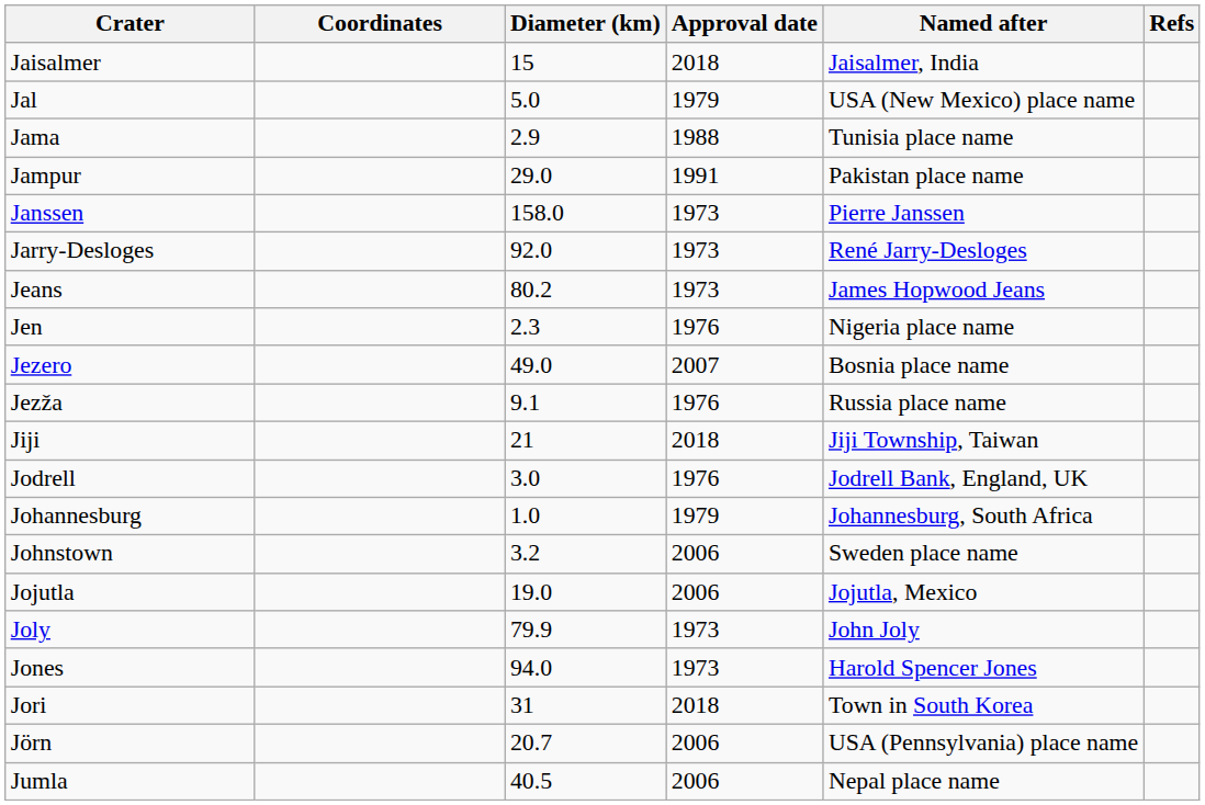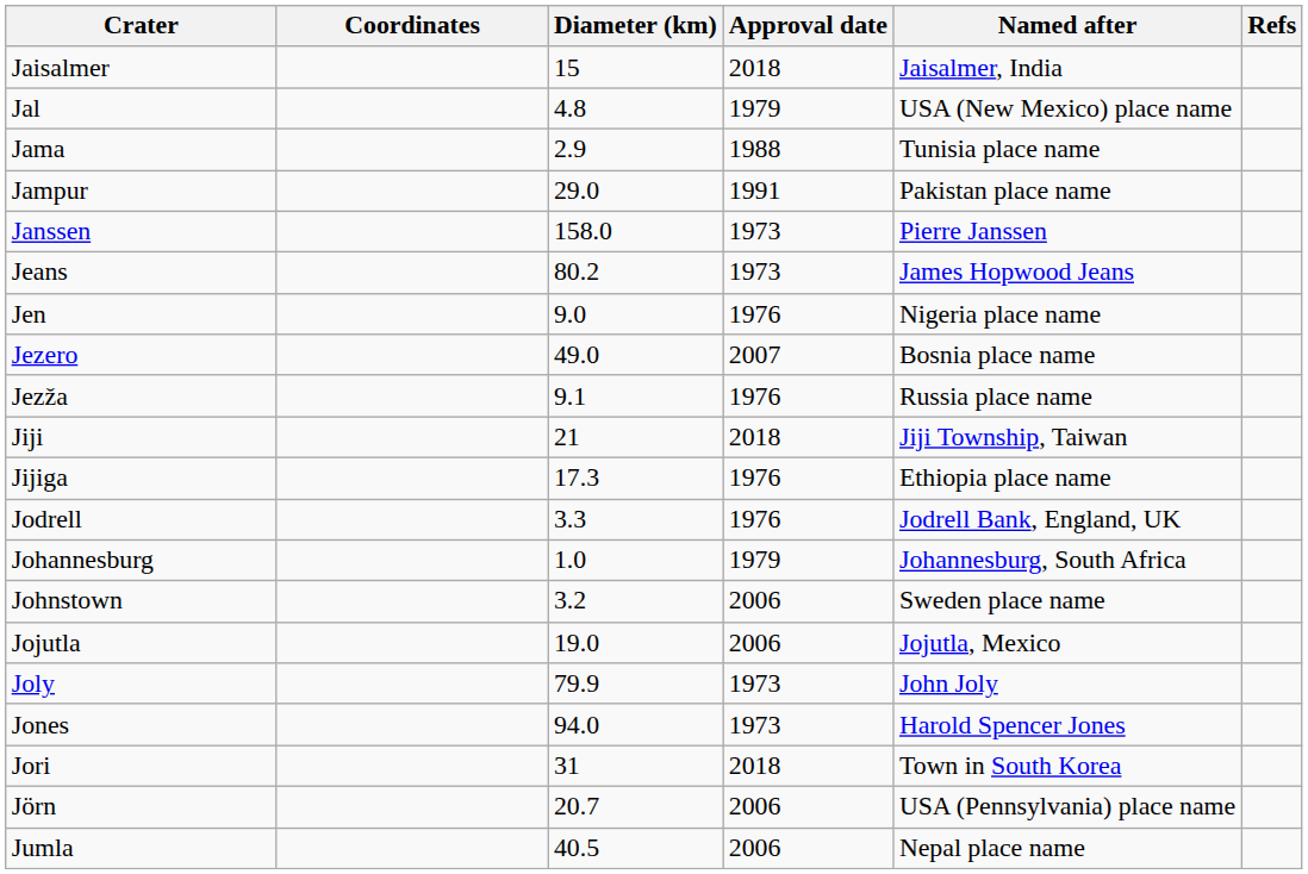Jal | Diameter (km): 5.0 -> 4.8
- row: Jarry-Desloges | 92.0 | 1973 | René Jarry-Desloges
Jen | Diameter (km): 2.3 -> 9.0
+ row: Jijiga | 17.3 | 1976 | Ethiopia place name
Jodrell | Diameter (km): 3.0 -> 3.3
